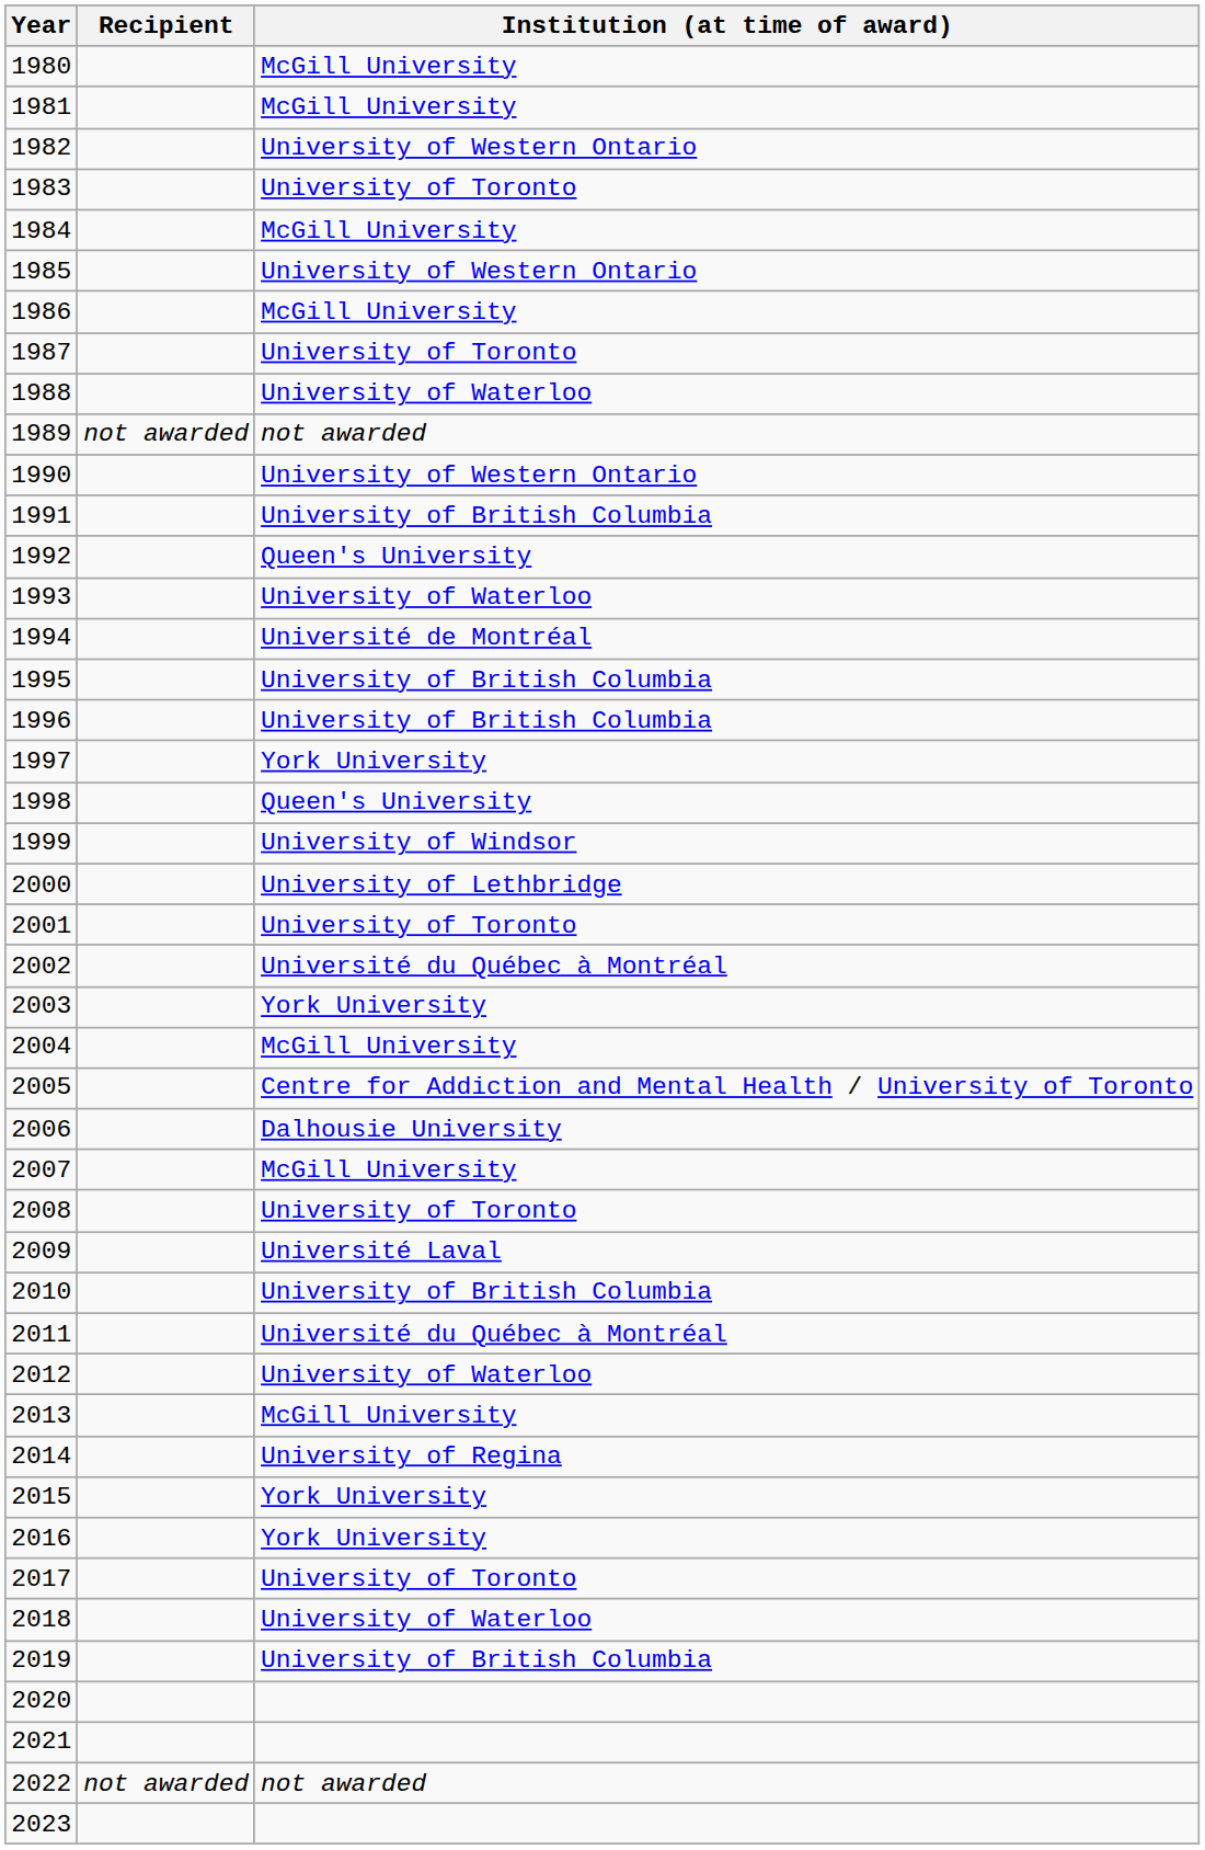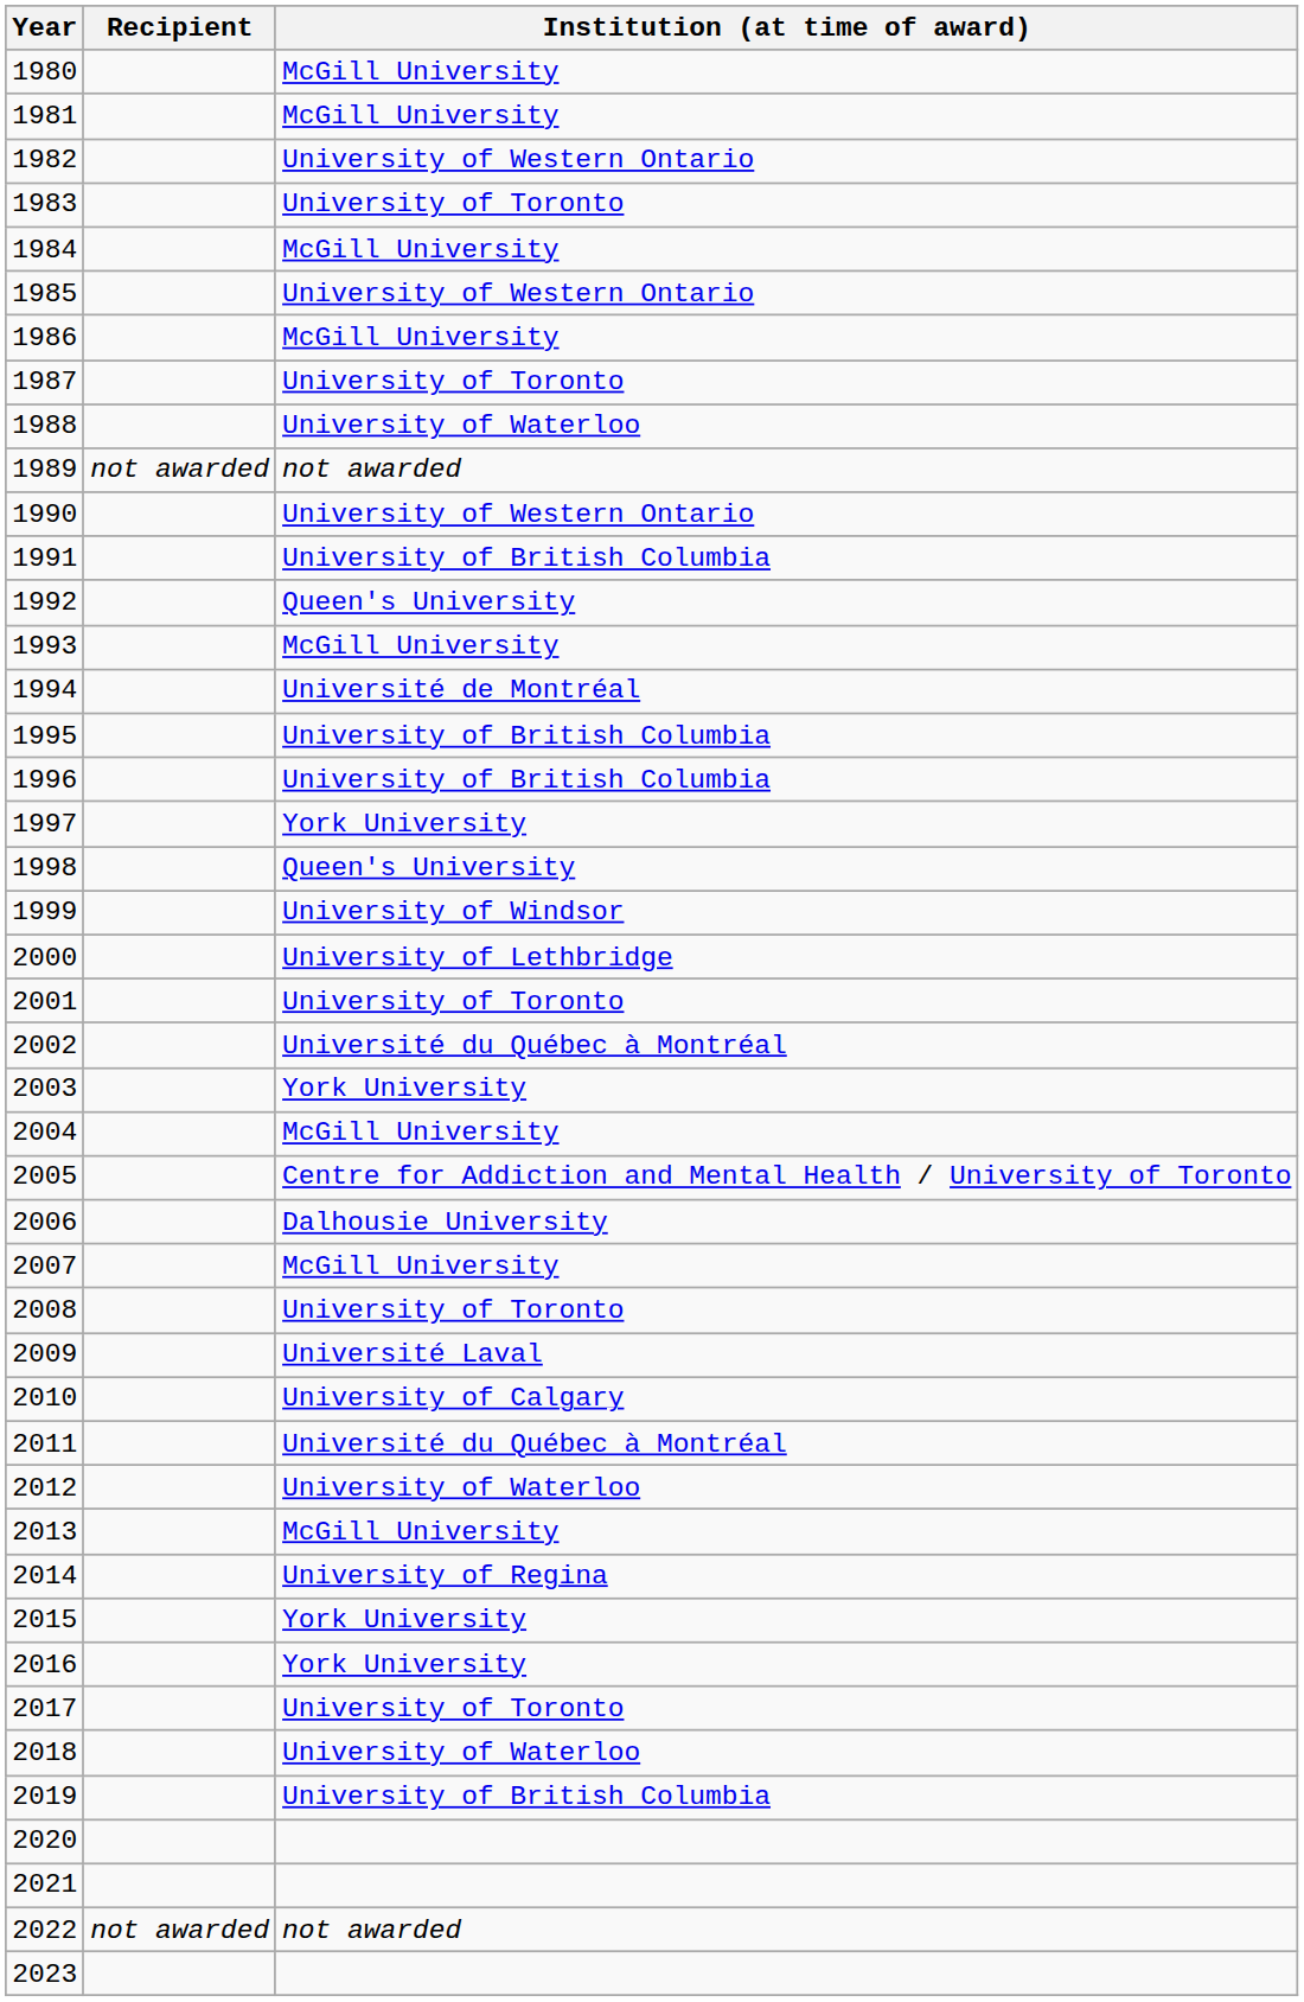1993 | Institution (at time of award): University of Waterloo -> McGill University
2010 | Institution (at time of award): University of British Columbia -> University of Calgary
